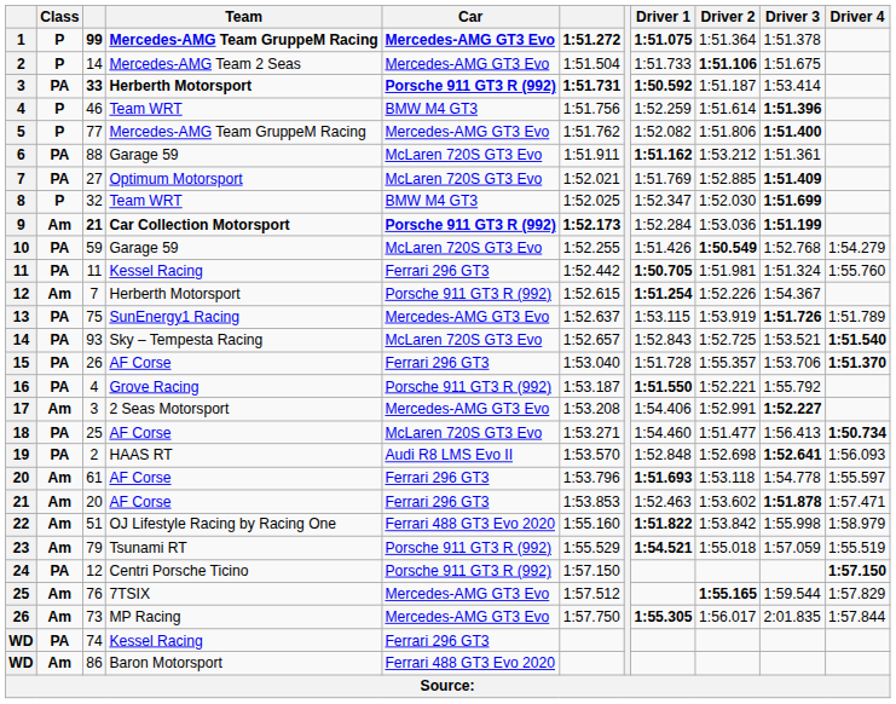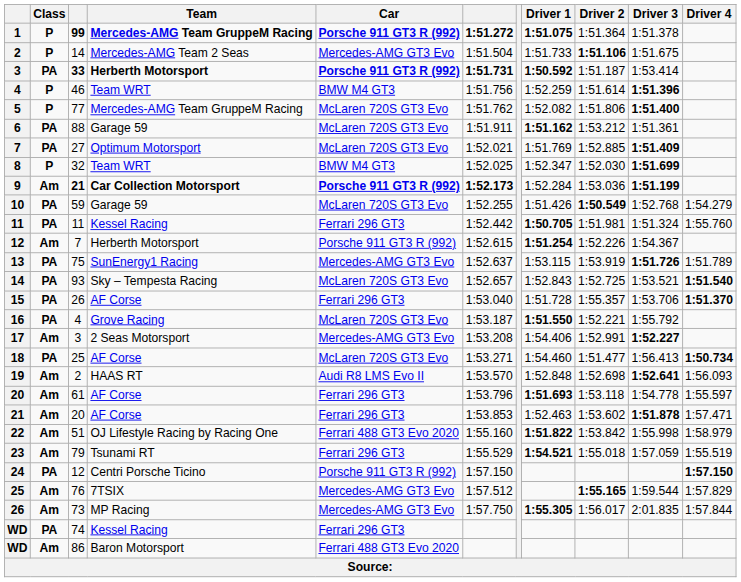1 | Car: Mercedes-AMG GT3 Evo -> Porsche 911 GT3 R (992)
5 | Car: Mercedes-AMG GT3 Evo -> McLaren 720S GT3 Evo
16 | Car: Porsche 911 GT3 R (992) -> McLaren 720S GT3 Evo
19 | Class: PA -> Am
23 | Car: Porsche 911 GT3 R (992) -> Ferrari 296 GT3
